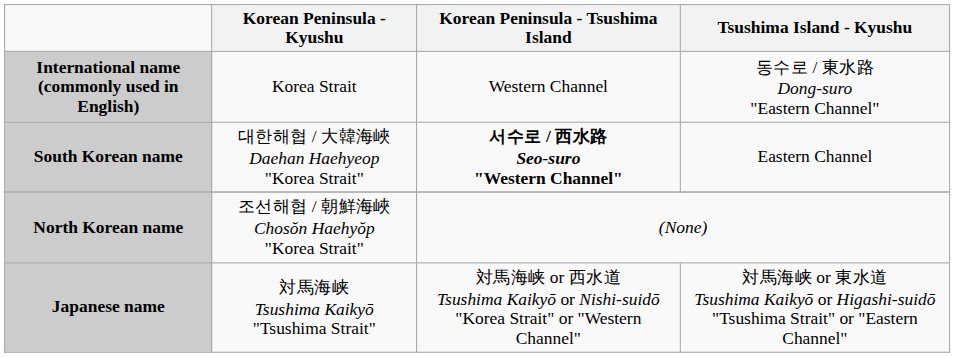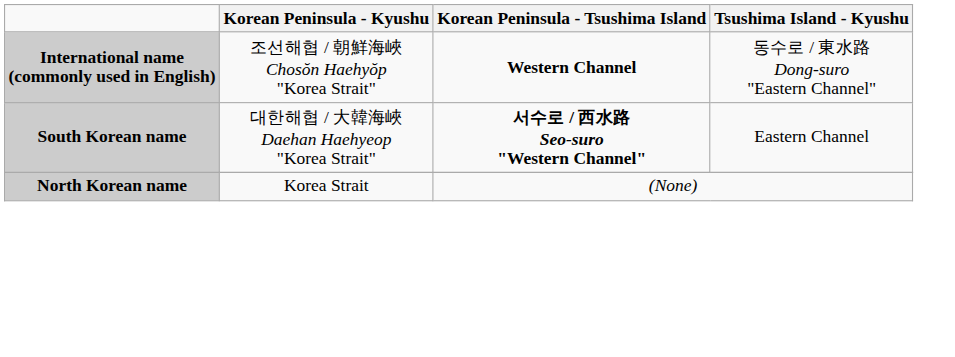International name (commonly used in English) | Korean Peninsula - Kyushu: Korea Strait -> 조선해협 / 朝鮮海峽 Chosŏn Haehyŏp "Korea Strait"
International name (commonly used in English) | Korean Peninsula - Tsushima Island: normal -> bold
North Korean name | Korean Peninsula - Kyushu: 조선해협 / 朝鮮海峽 Chosŏn Haehyŏp "Korea Strait" -> Korea Strait
- row: Japanese name | 対馬海峡 Tsushima Kaikyō "Tsushima Strait" | 対馬海峡 or 西水道 Tsushima Kaikyō or Nishi-suidō "Korea Strait" or "Western Channel" | 対馬海峡 or 東水道 Tsushima Kaikyō or Higashi-suidō "Tsushima Strait" or "Eastern Channel"
